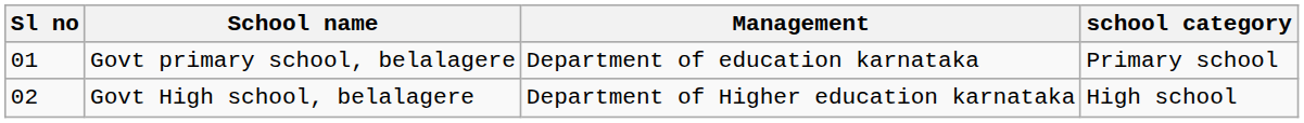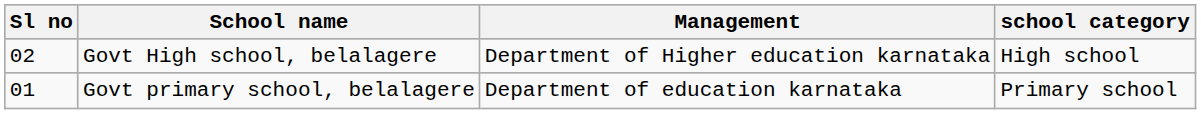rows swapped: Govt primary school, belalagere <-> Govt High school, belalagere
